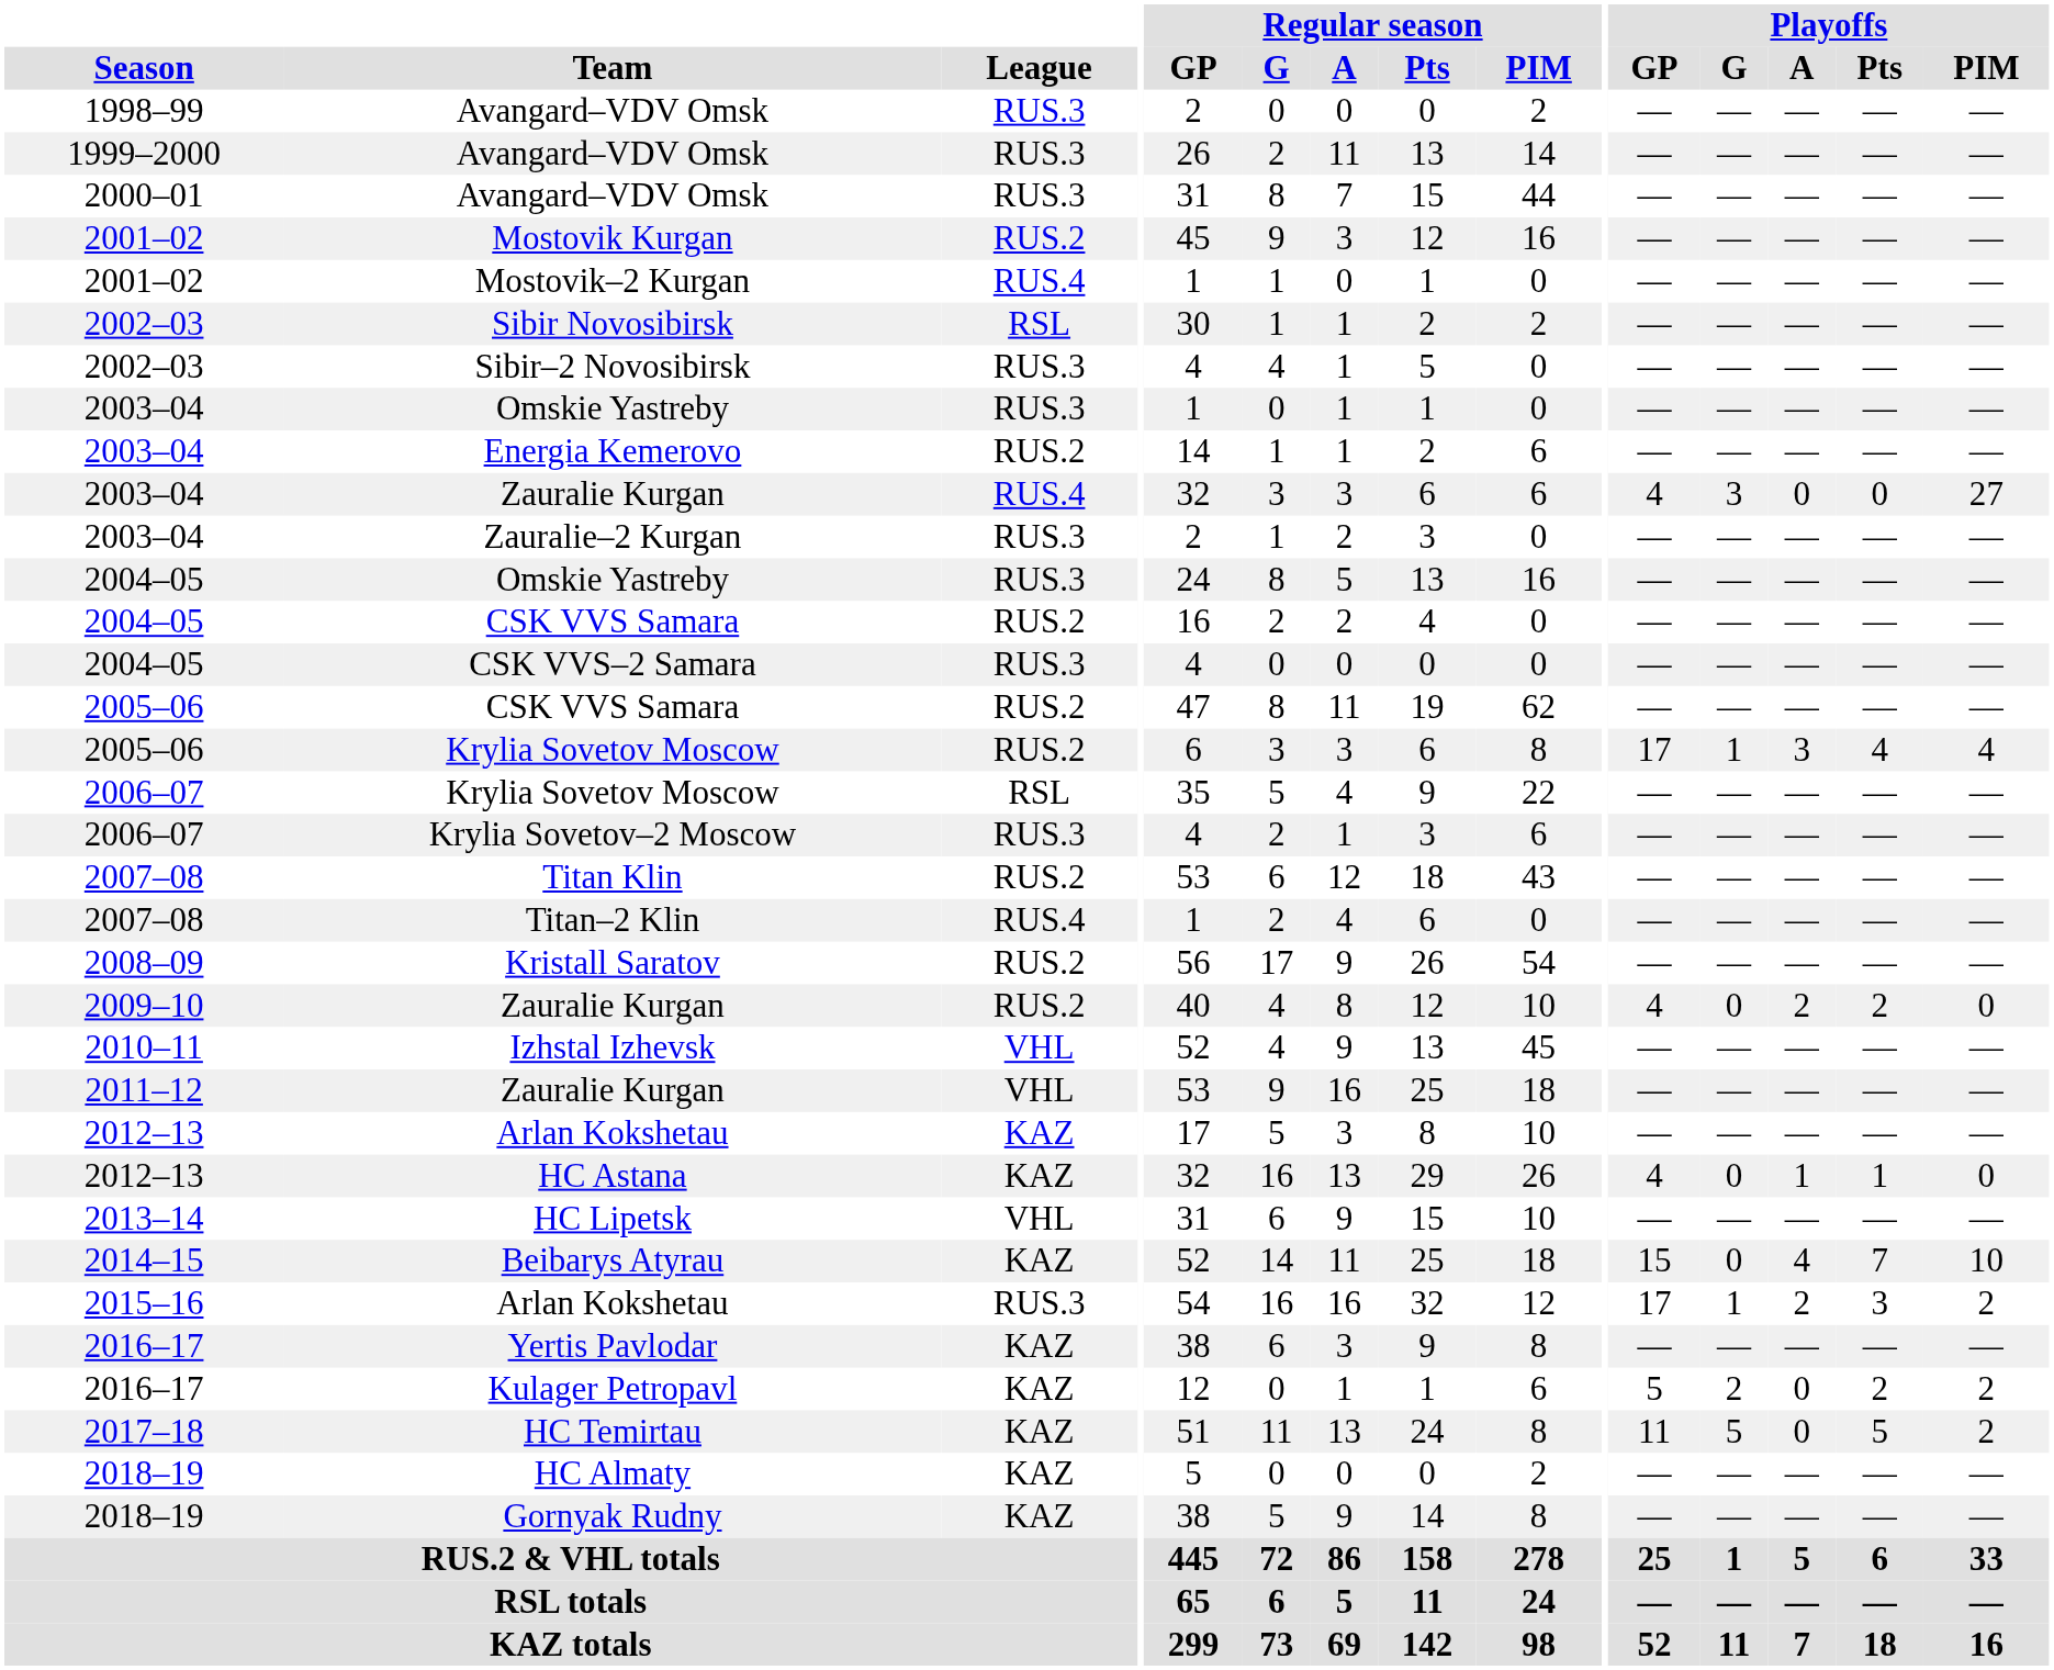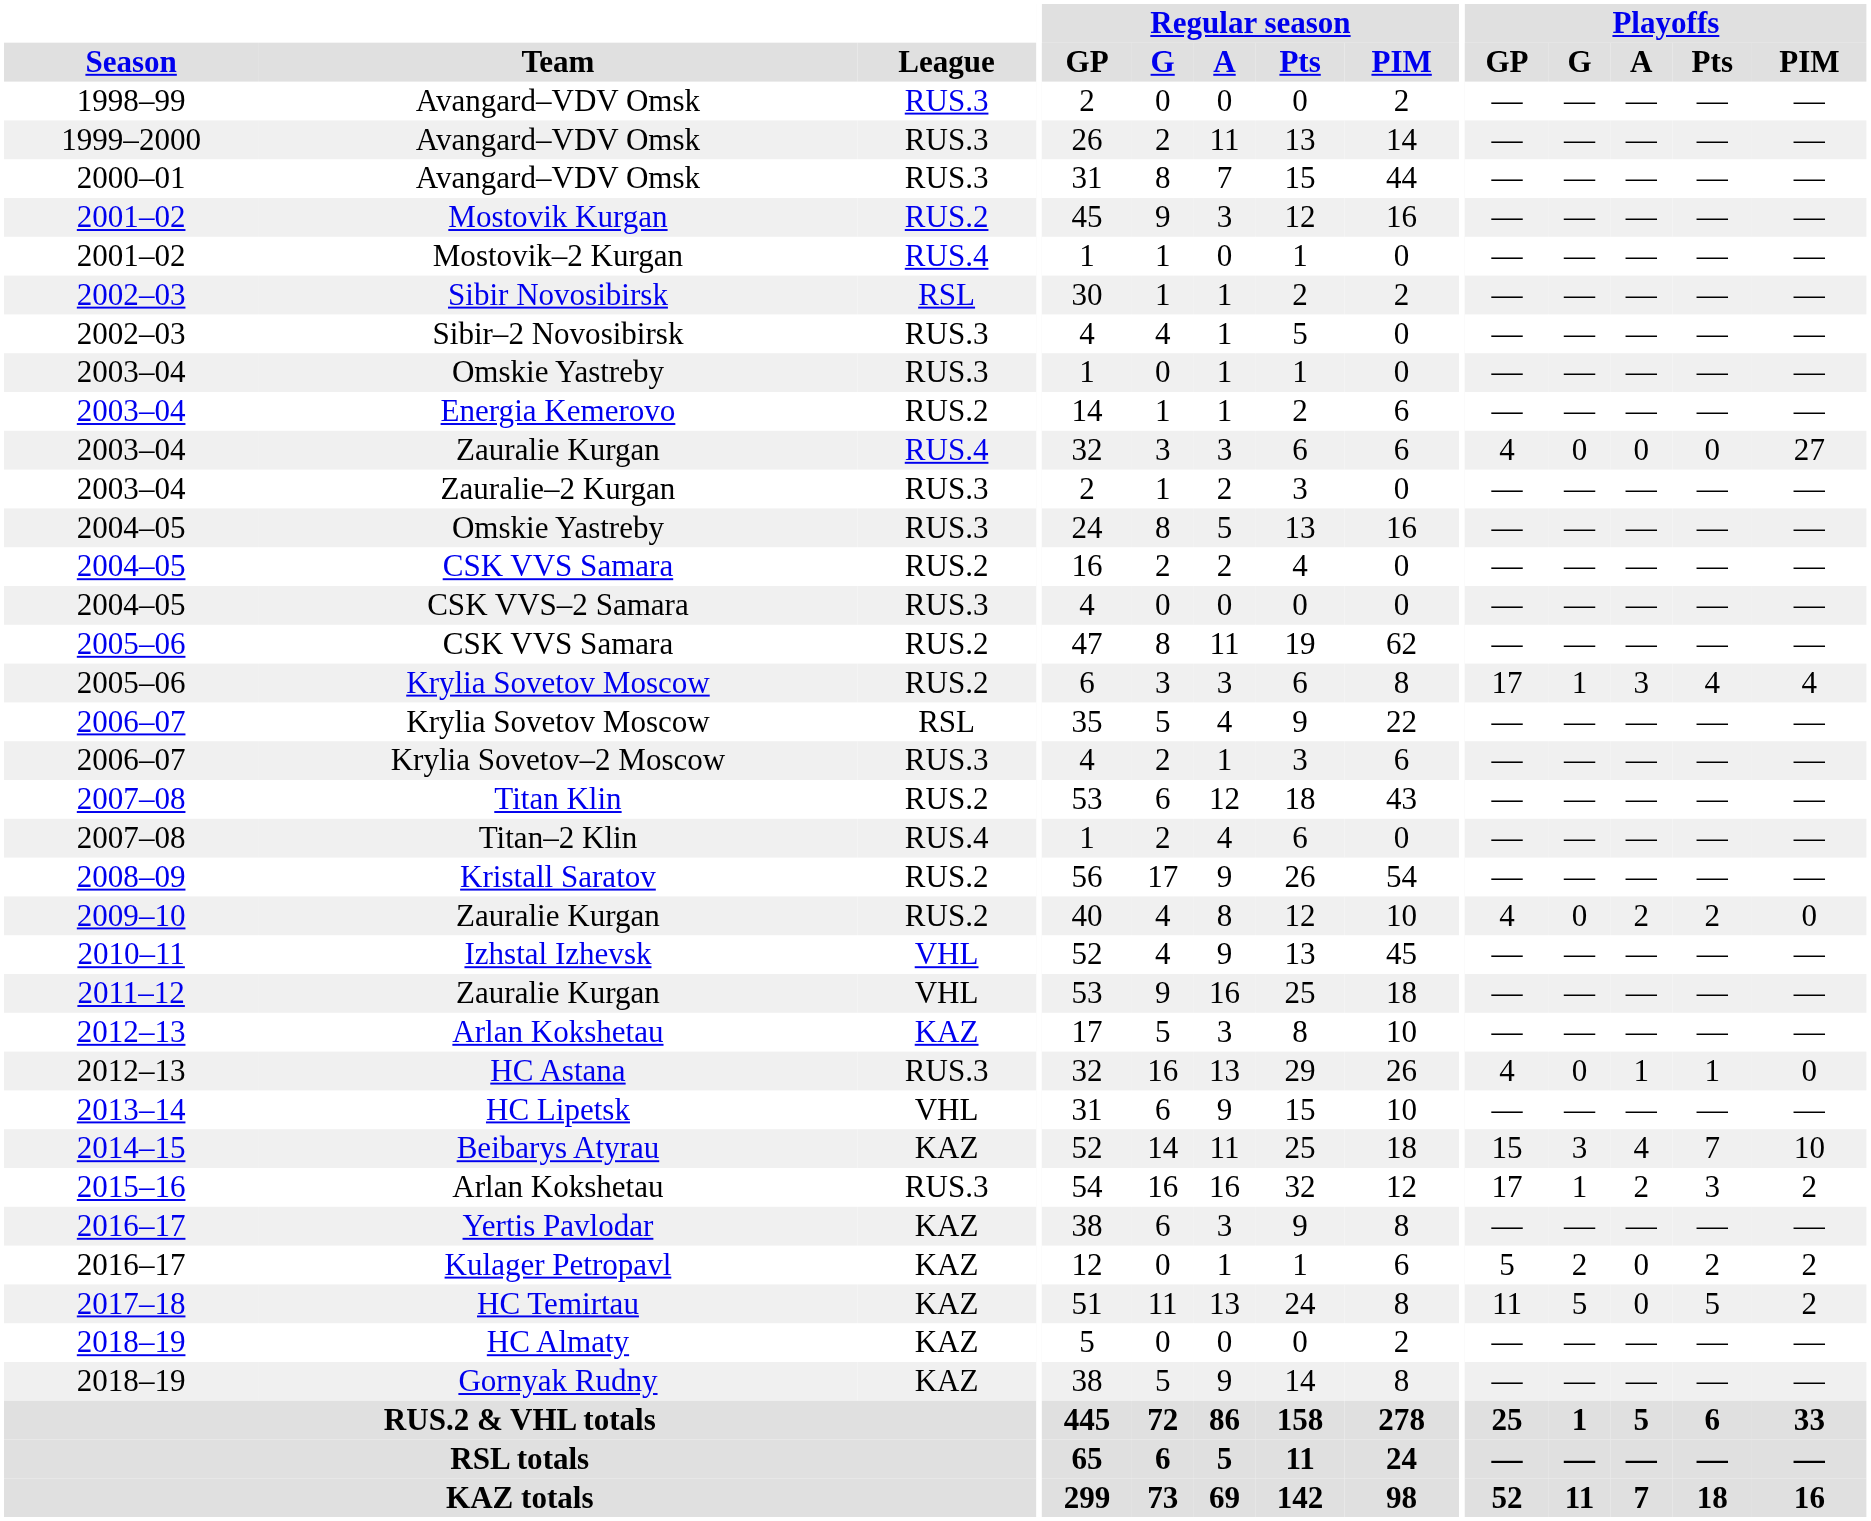2003–04 / Zauralie Kurgan | Playoffs / G: 3 -> 0
HC Astana | League: KAZ -> RUS.3
Beibarys Atyrau | Playoffs / G: 0 -> 3
